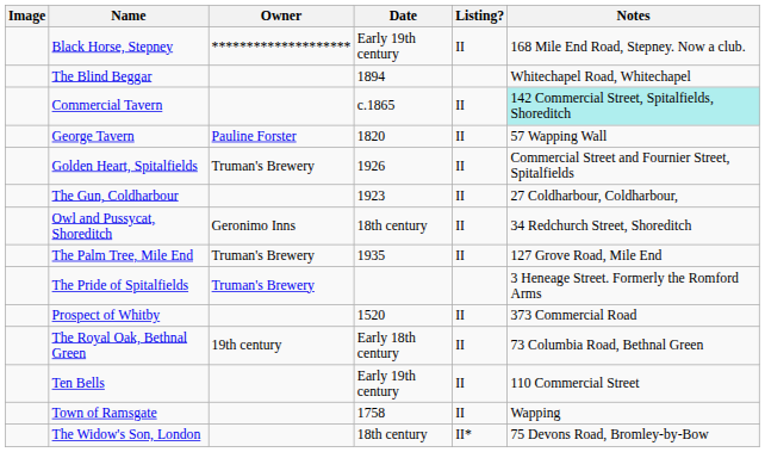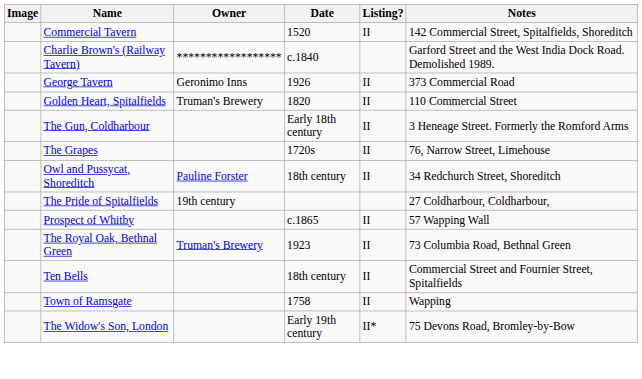- row: Black Horse, Stepney | ******************** | Early 19th century | II | 168 Mile End Road, Stepney. Now a club.
- row: The Blind Beggar | 1894 | Whitechapel Road, Whitechapel
Commercial Tavern | Date: c.1865 -> 1520
Commercial Tavern | Notes: paleturquoise background -> no background
+ row: Charlie Brown's (Railway Tavern) | ****************** | c.1840 | Garford Street and the West India Dock Road. Demolished 1989.
George Tavern | Owner: Pauline Forster -> Geronimo Inns
George Tavern | Date: 1820 -> 1926
George Tavern | Notes: 57 Wapping Wall -> 373 Commercial Road
Golden Heart, Spitalfields | Date: 1926 -> 1820
Golden Heart, Spitalfields | Notes: Commercial Street and Fournier Street, Spitalfields -> 110 Commercial Street
The Gun, Coldharbour | Date: 1923 -> Early 18th century
The Gun, Coldharbour | Notes: 27 Coldharbour, Coldharbour, -> 3 Heneage Street. Formerly the Romford Arms
+ row: The Grapes | 1720s | II | 76, Narrow Street, Limehouse
Owl and Pussycat, Shoreditch | Owner: Geronimo Inns -> Pauline Forster
- row: The Palm Tree, Mile End | Truman's Brewery | 1935 | II | 127 Grove Road, Mile End
The Pride of Spitalfields | Owner: Truman's Brewery -> 19th century
The Pride of Spitalfields | Notes: 3 Heneage Street. Formerly the Romford Arms -> 27 Coldharbour, Coldharbour,
Prospect of Whitby | Date: 1520 -> c.1865
Prospect of Whitby | Notes: 373 Commercial Road -> 57 Wapping Wall
The Royal Oak, Bethnal Green | Owner: 19th century -> Truman's Brewery
The Royal Oak, Bethnal Green | Date: Early 18th century -> 1923
Ten Bells | Date: Early 19th century -> 18th century
Ten Bells | Notes: 110 Commercial Street -> Commercial Street and Fournier Street, Spitalfields
The Widow's Son, London | Date: 18th century -> Early 19th century
